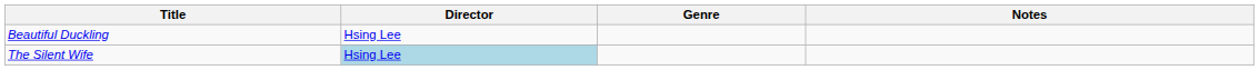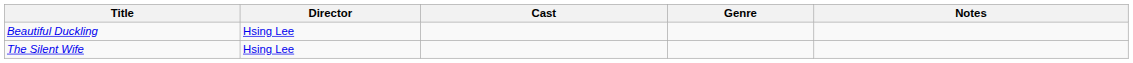+ column: Cast
The Silent Wife | Director: lightblue background -> no background
